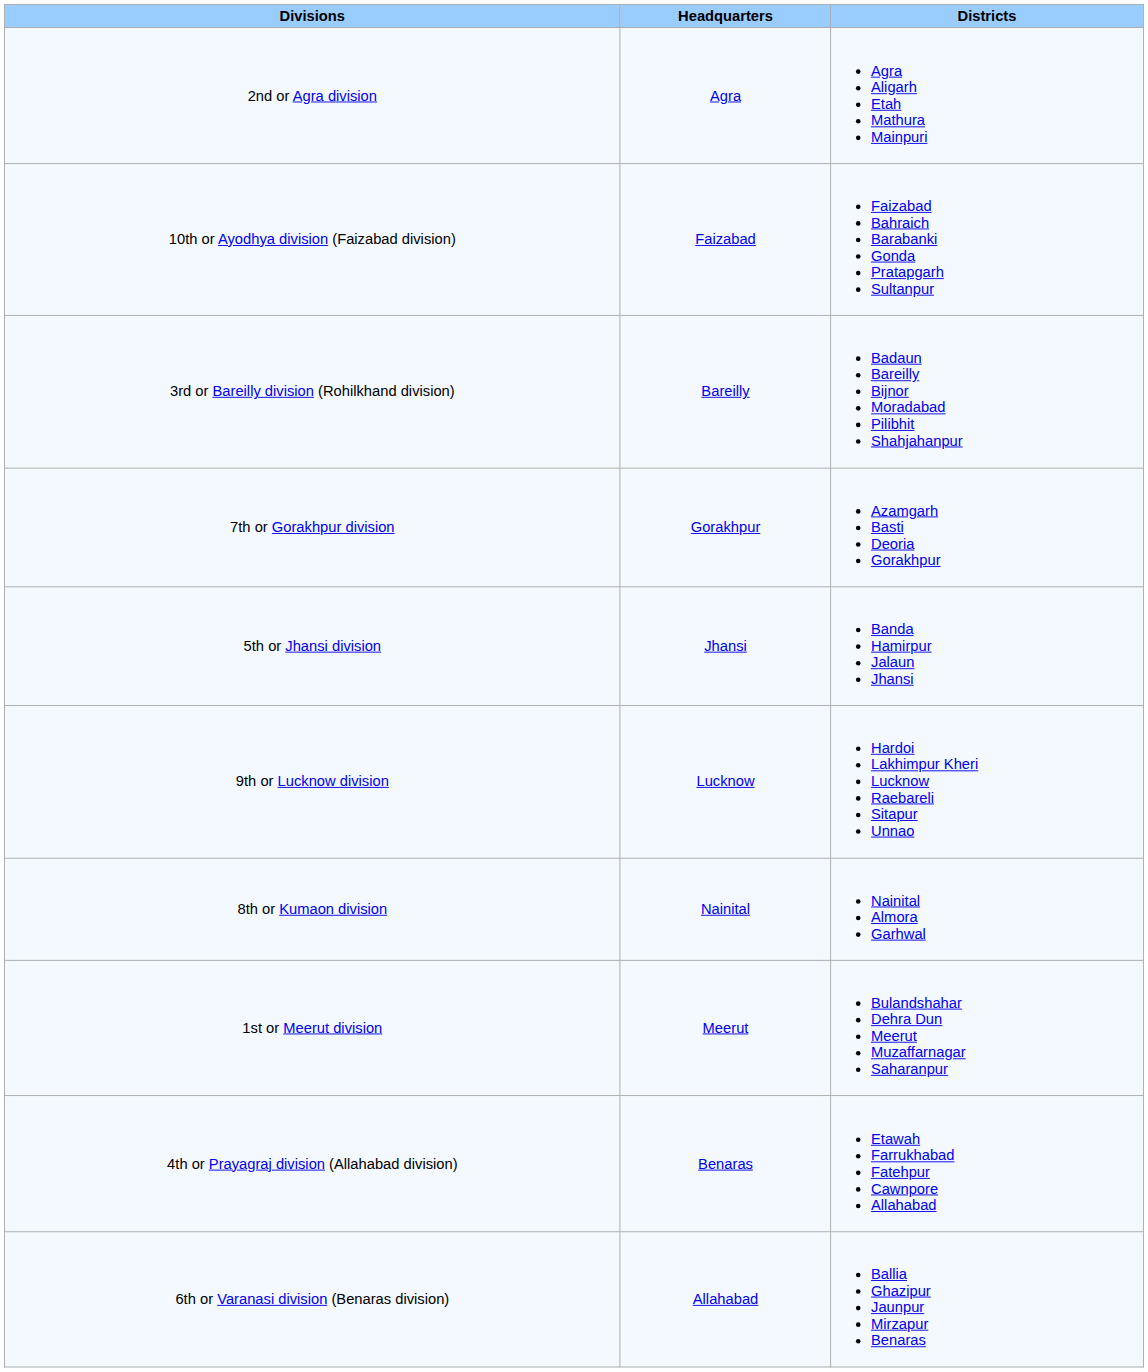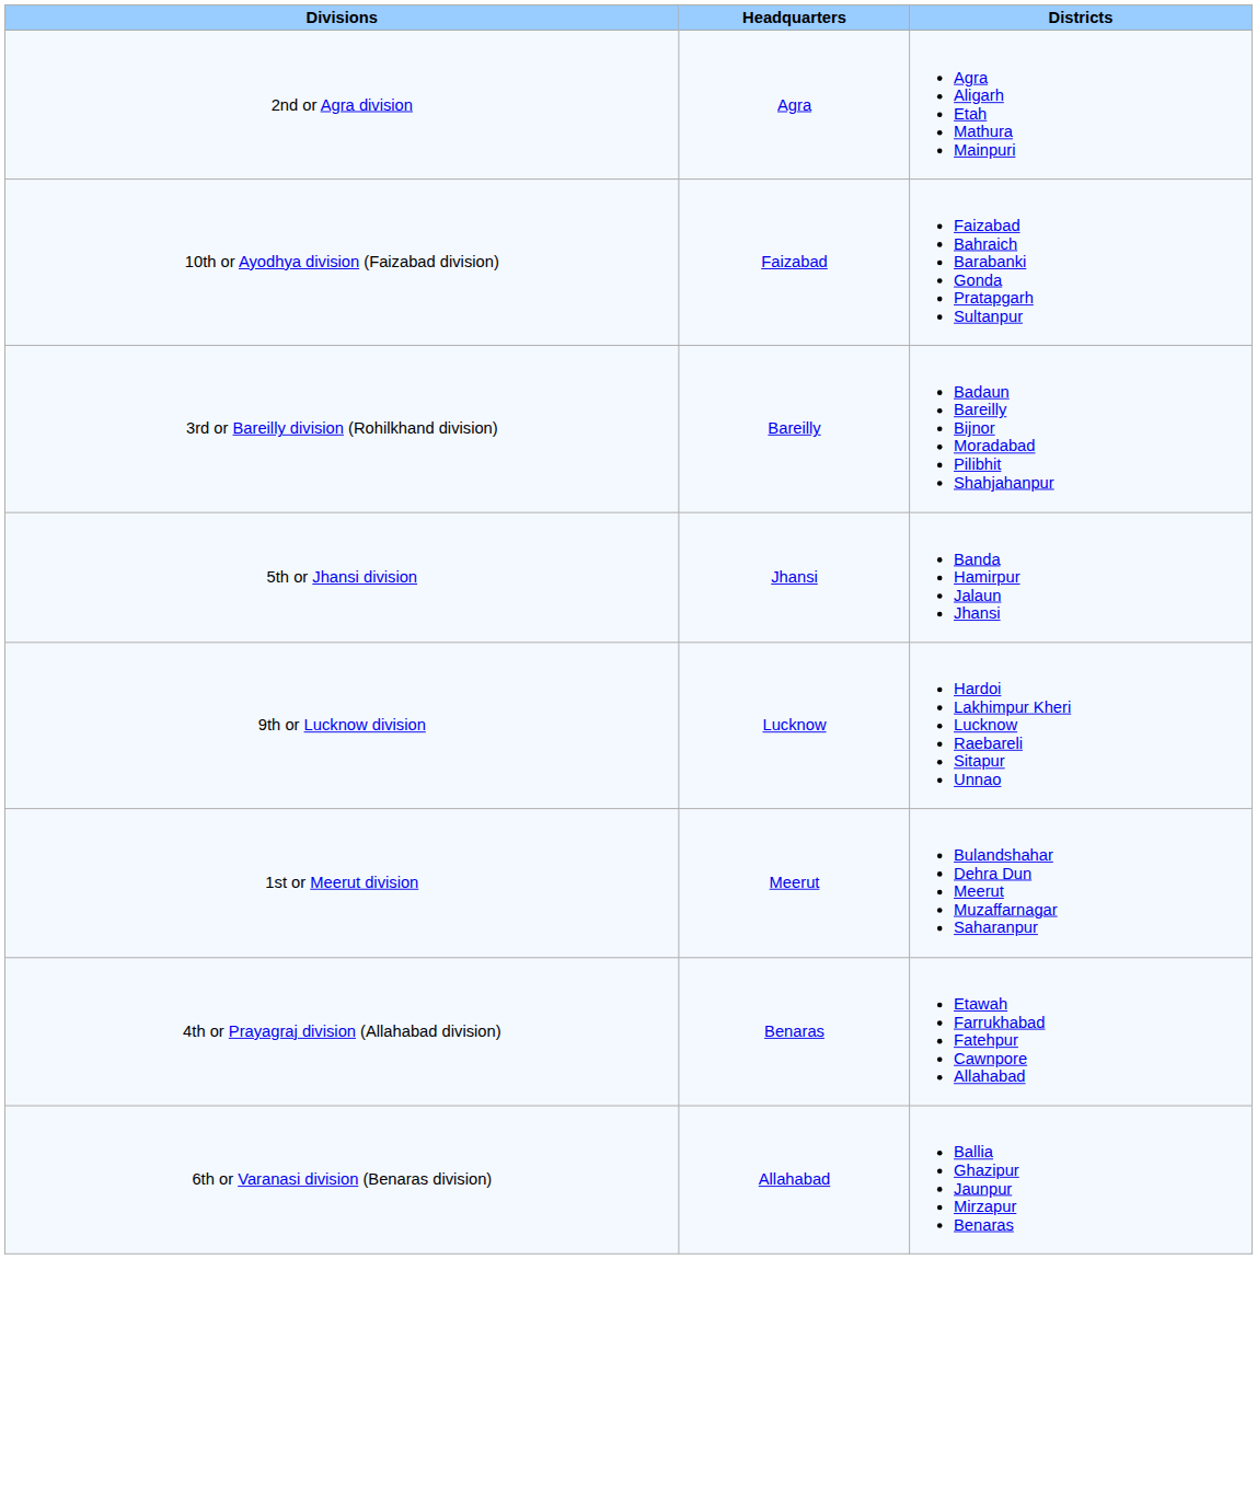- row: 7th or Gorakhpur division | Gorakhpur | Azamgarh Basti Deoria Gorakhpur
- row: 8th or Kumaon division | Nainital | Nainital Almora Garhwal
